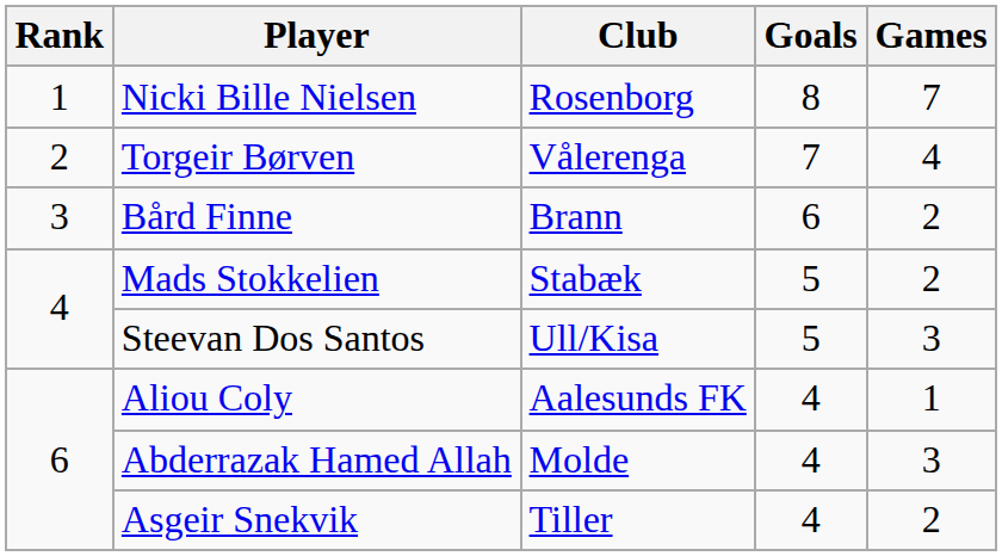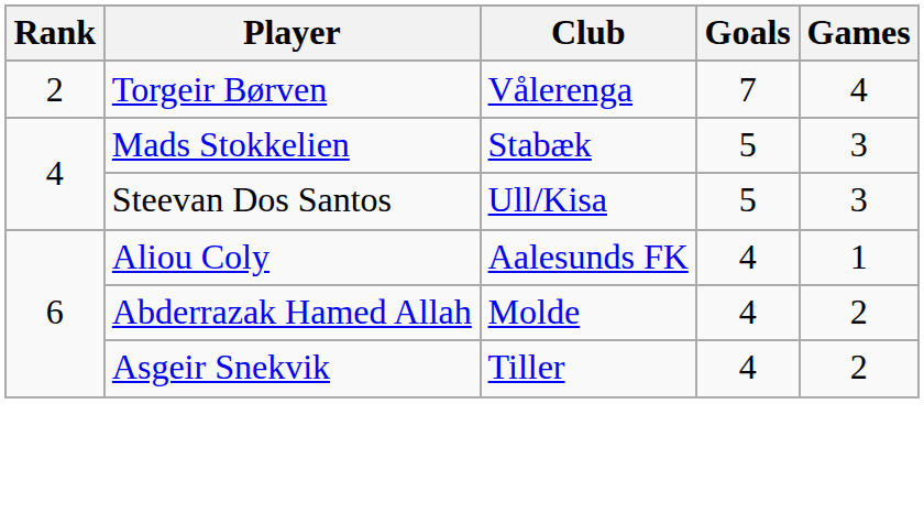- row: 1 | Nicki Bille Nielsen | Rosenborg | 8 | 7
- row: 3 | Bård Finne | Brann | 6 | 2
Mads Stokkelien | Games: 2 -> 3
Abderrazak Hamed Allah | Games: 3 -> 2
